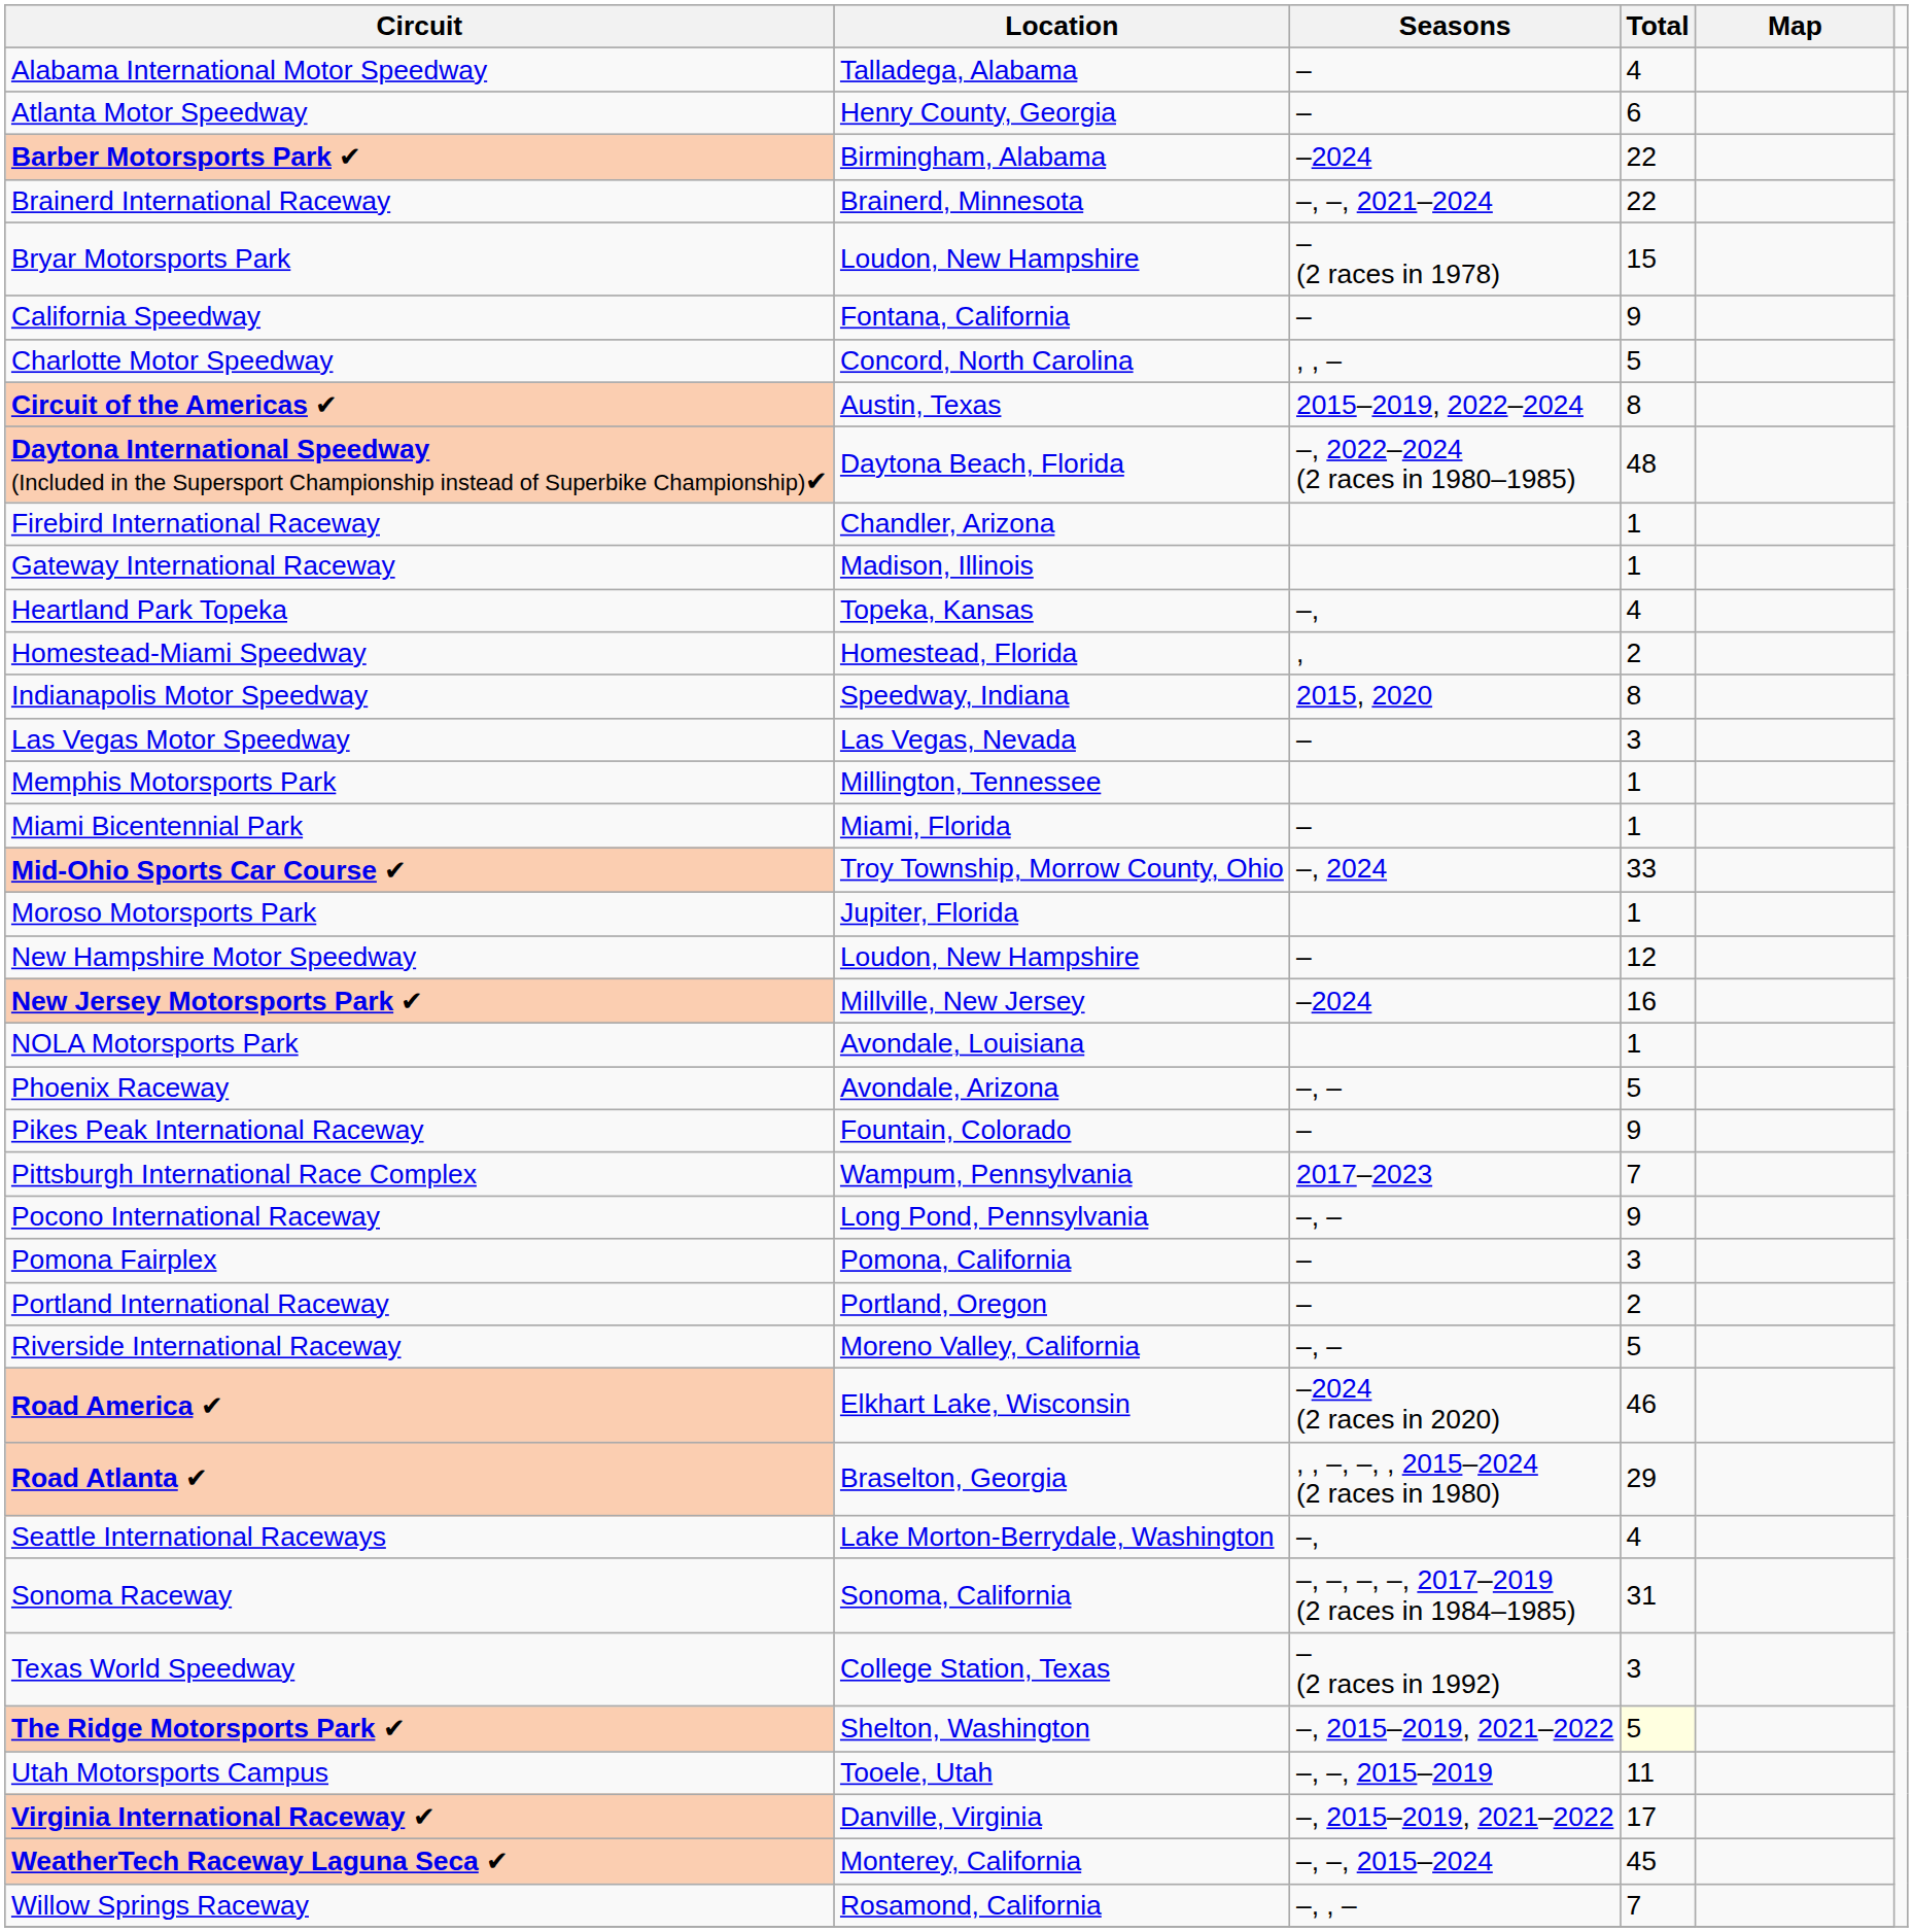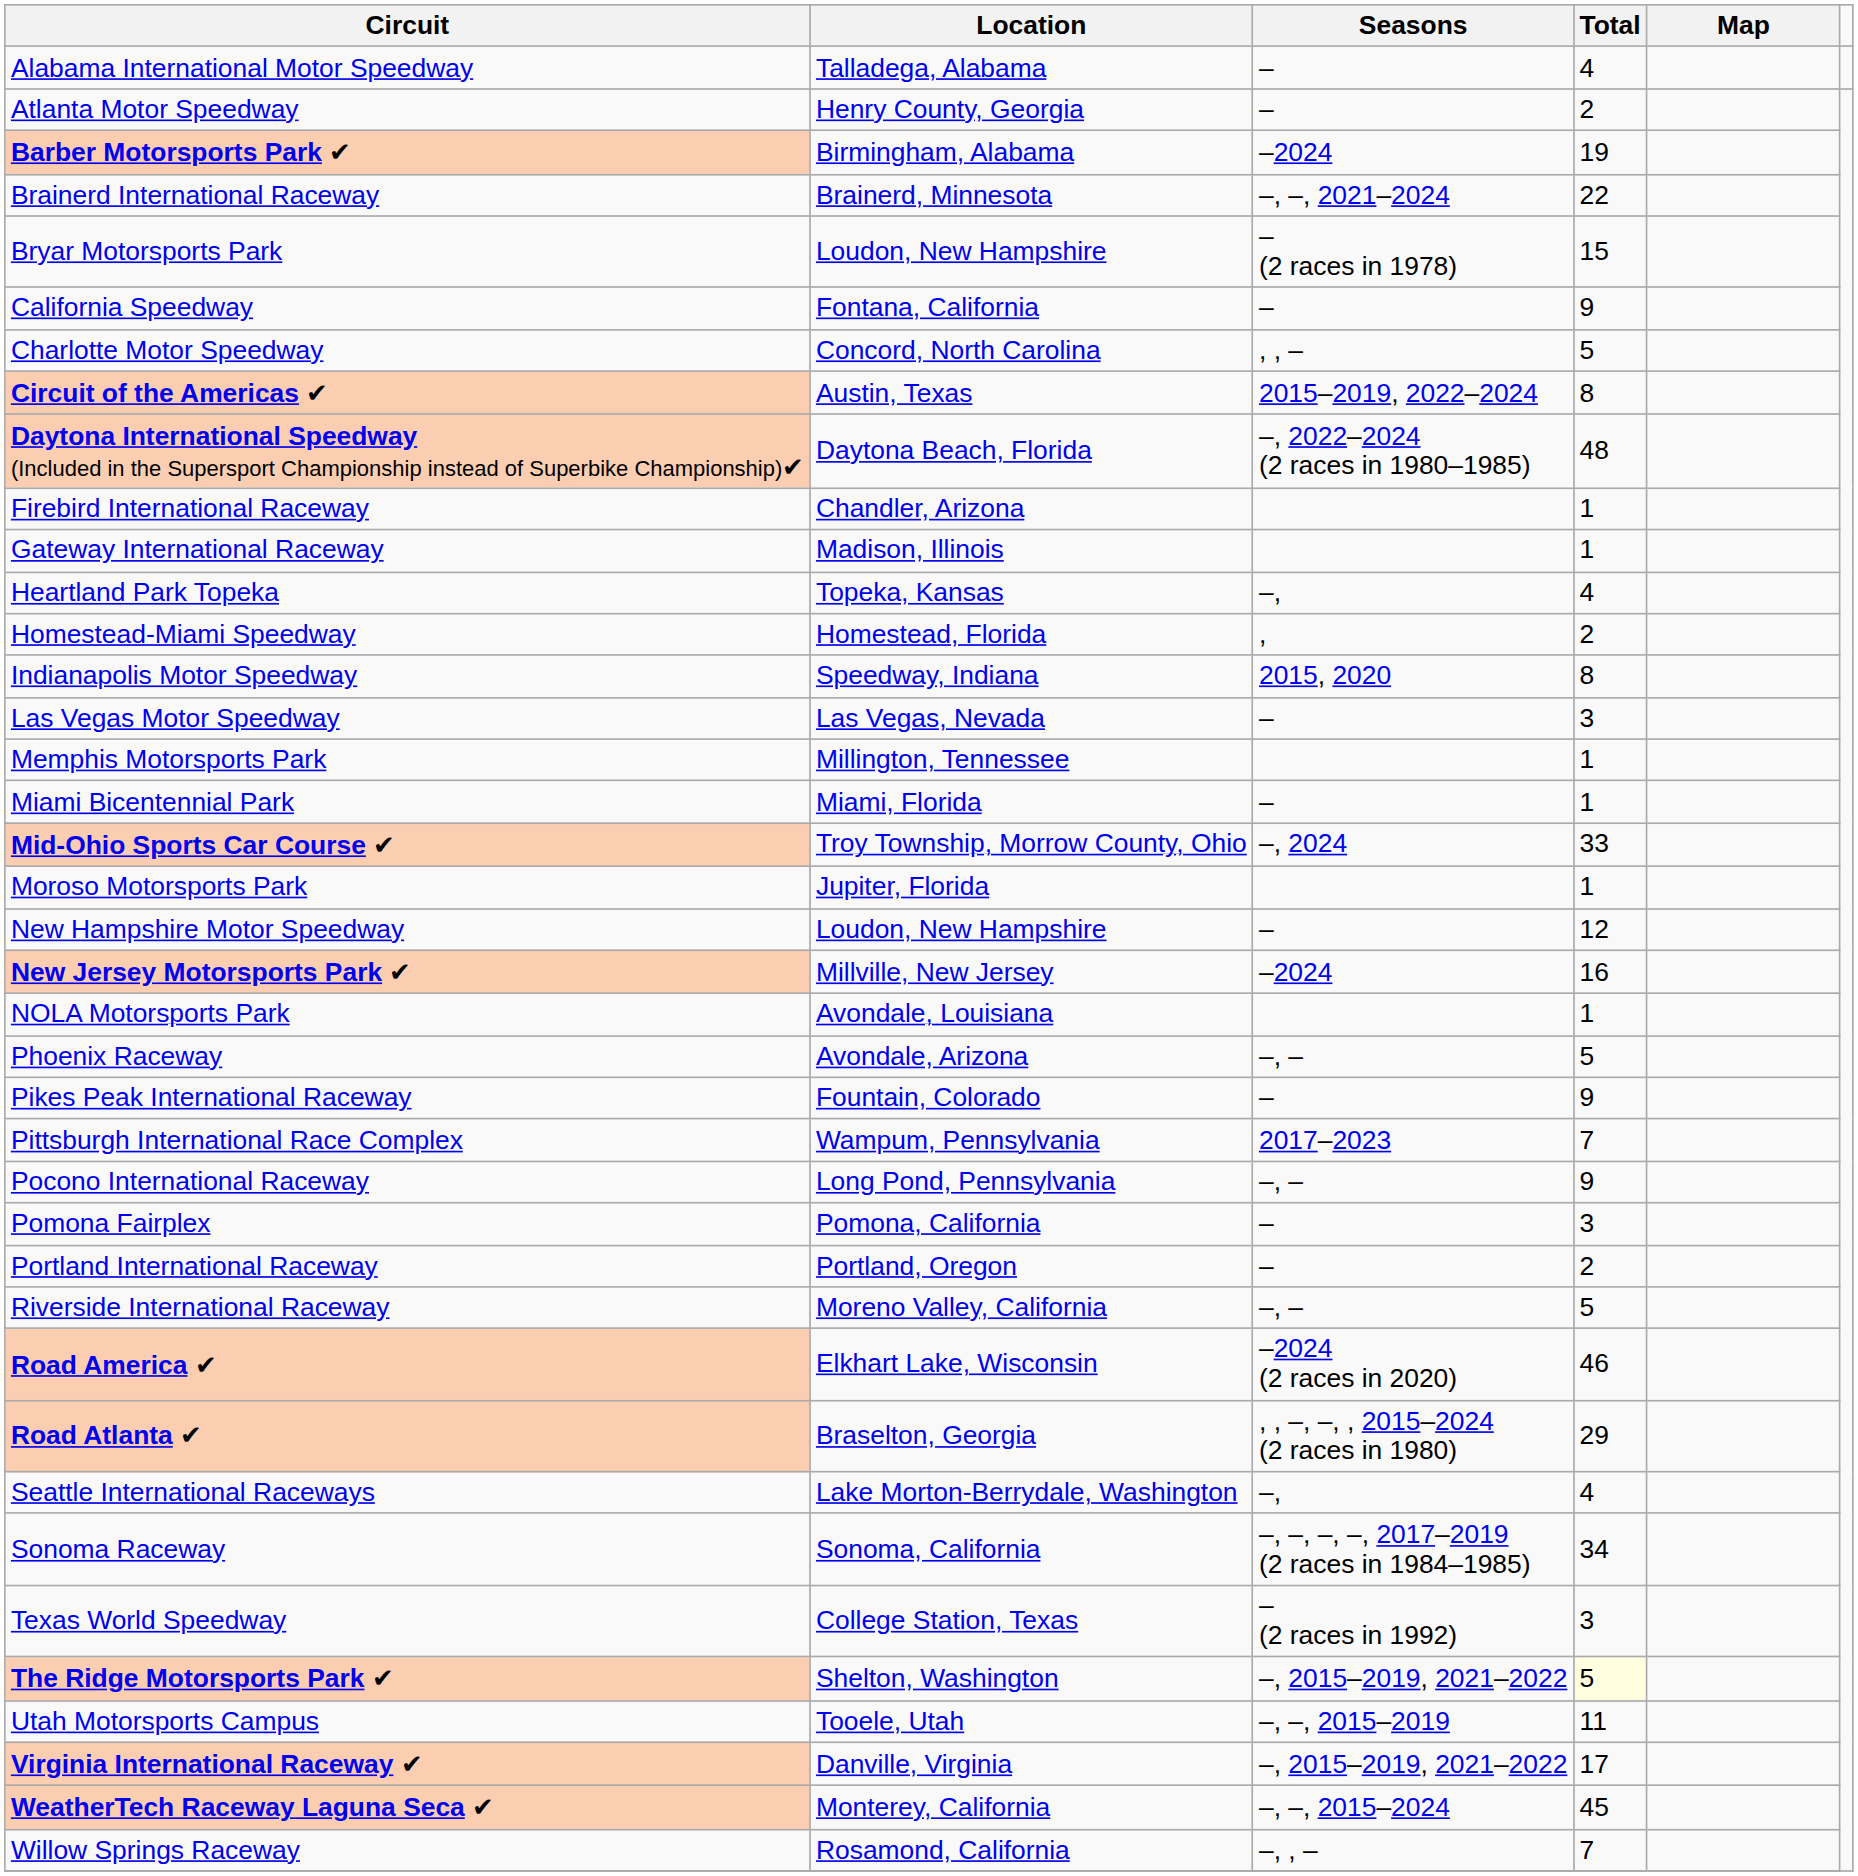Atlanta Motor Speedway | Total: 6 -> 2
Barber Motorsports Park ✔ | Total: 22 -> 19
Sonoma Raceway | Total: 31 -> 34
